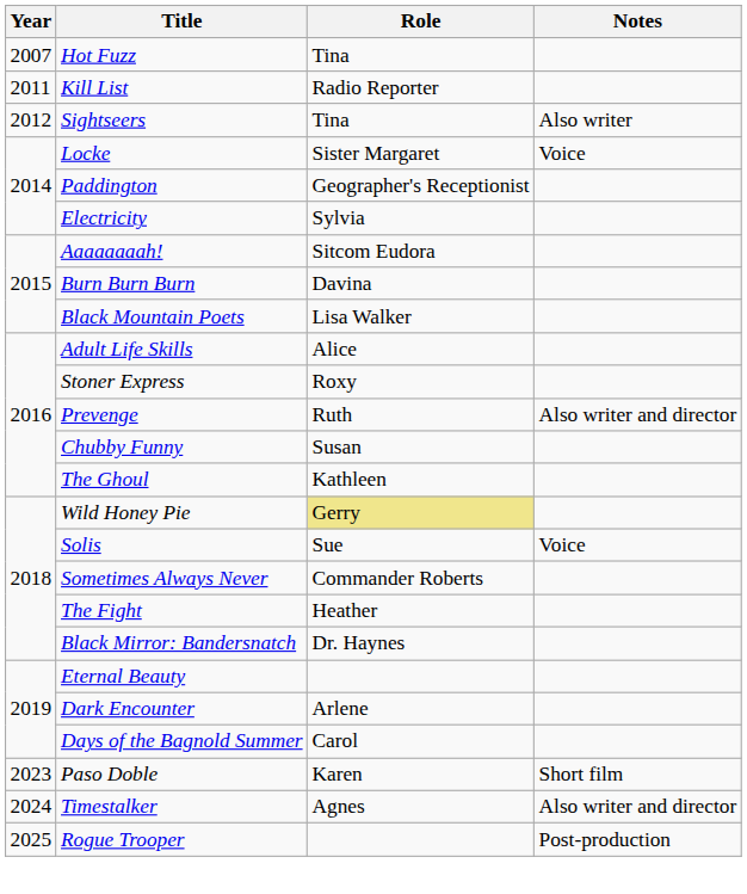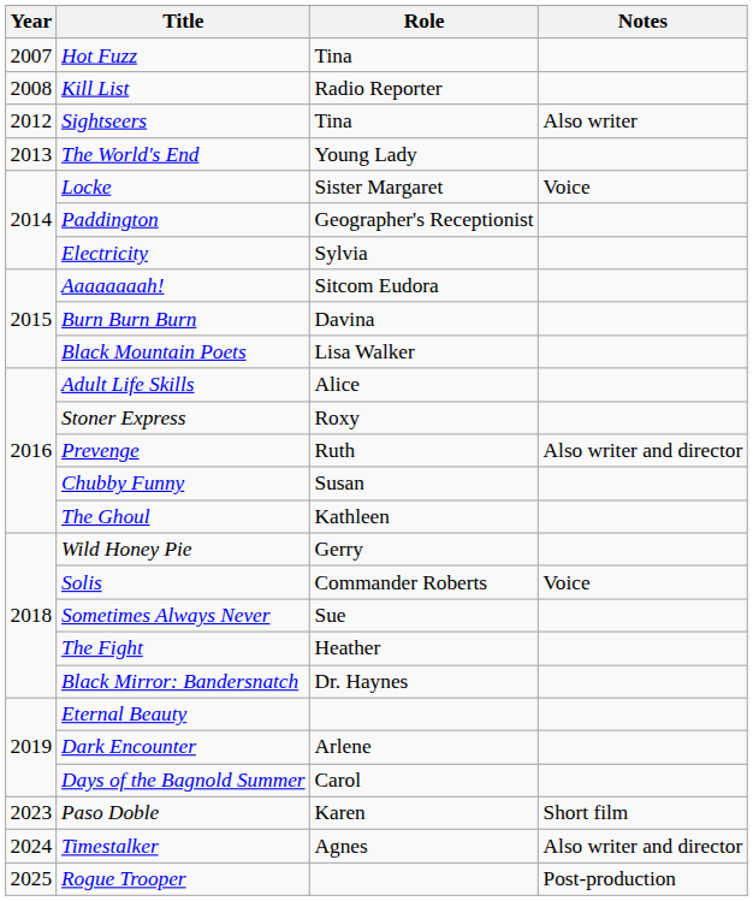Kill List | Year: 2011 -> 2008
+ row: 2013 | The World's End | Young Lady
Wild Honey Pie | Role: khaki background -> no background
Solis | Role: Sue -> Commander Roberts
Sometimes Always Never | Role: Commander Roberts -> Sue
